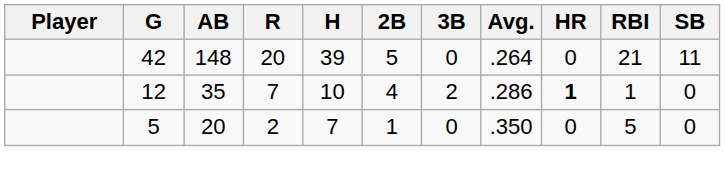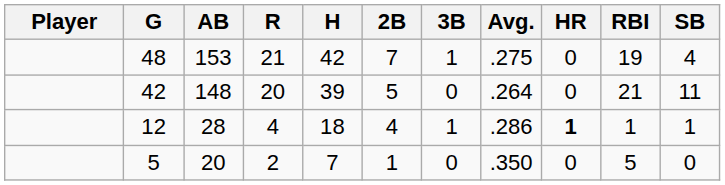+ row: 48 | 153 | 21 | 42 | 7 | 1 | .275 | 0 | 19 | 4
12 | AB: 35 -> 28
12 | R: 7 -> 4
12 | H: 10 -> 18
12 | 3B: 2 -> 1
12 | SB: 0 -> 1
